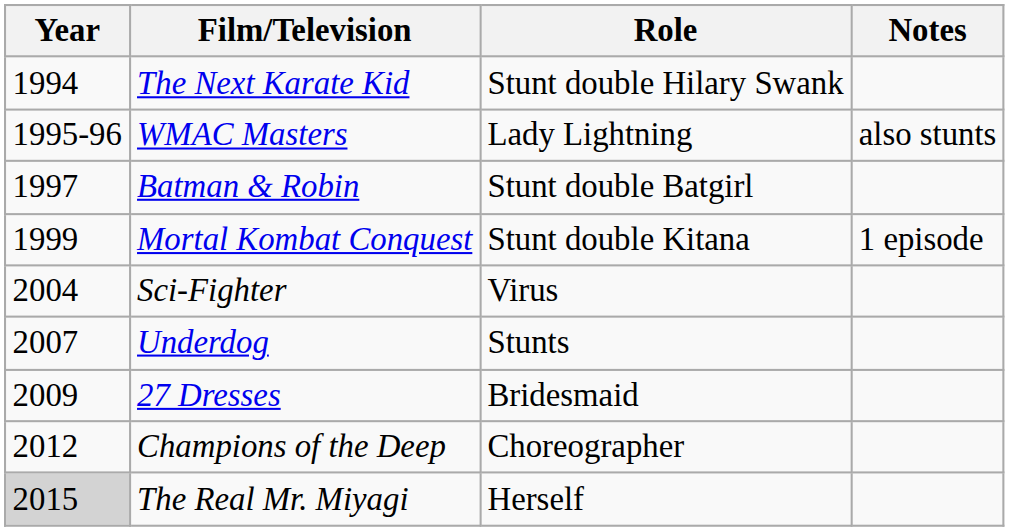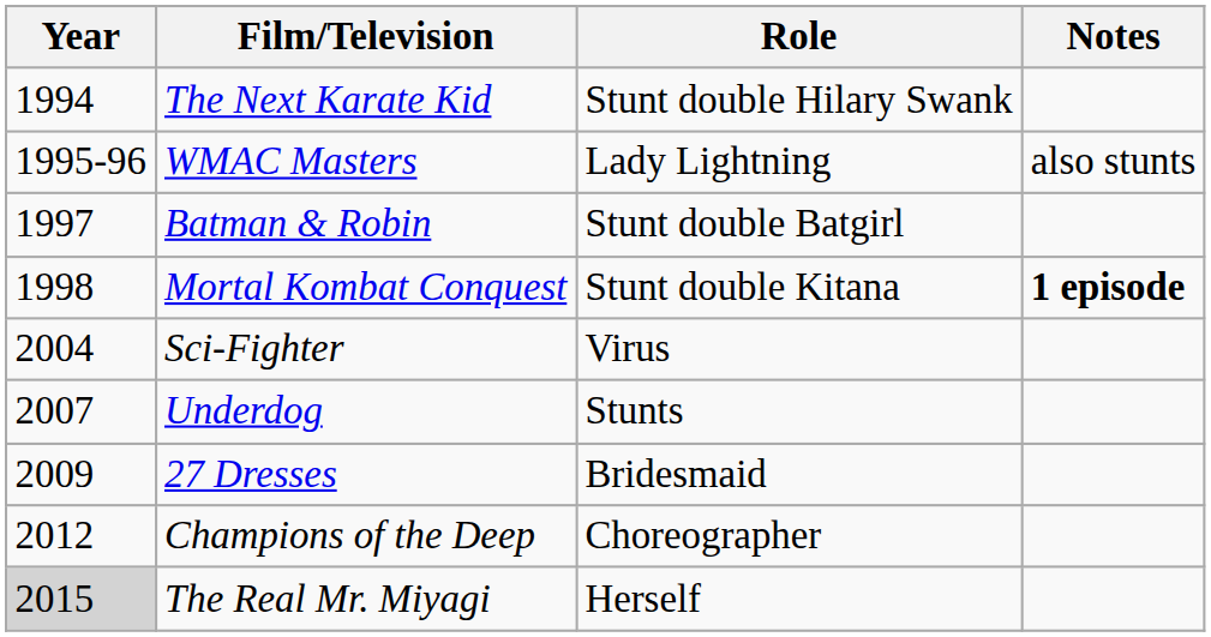Mortal Kombat Conquest | Year: 1999 -> 1998
Mortal Kombat Conquest | Notes: normal -> bold
